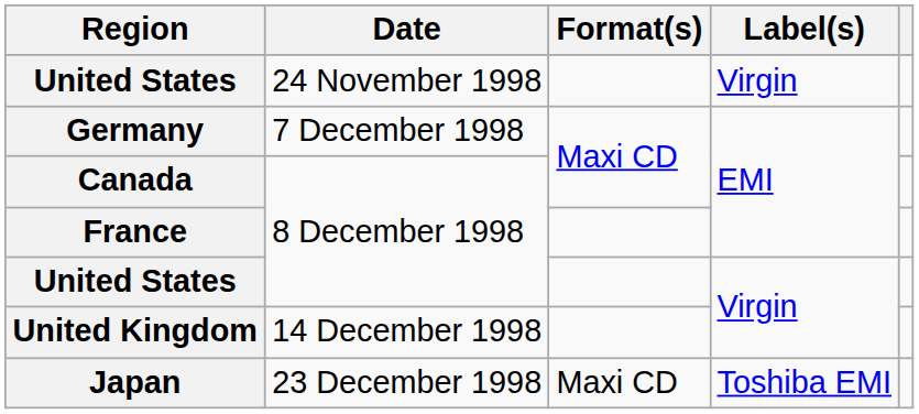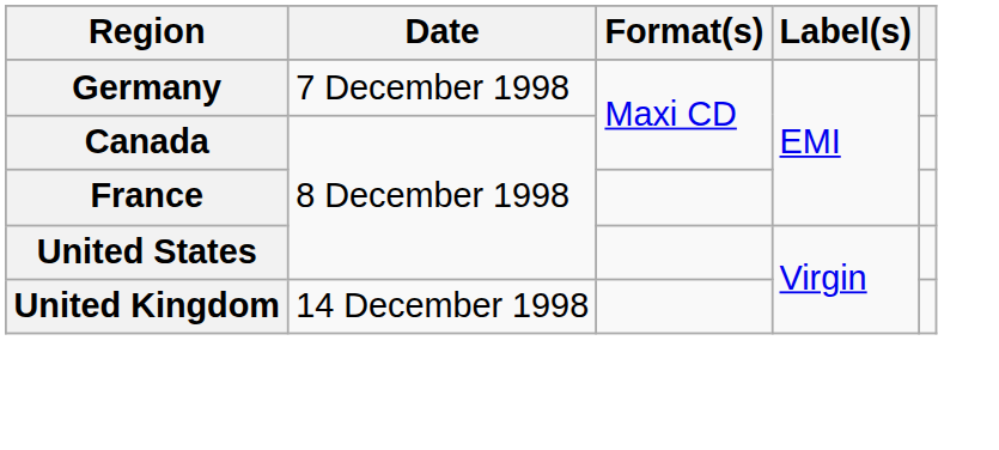- row: United States | 24 November 1998 | Virgin
- row: Japan | 23 December 1998 | Maxi CD | Toshiba EMI
